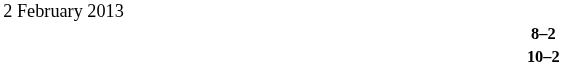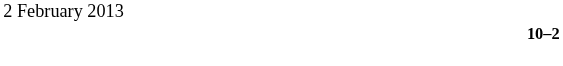- row: 8–2
